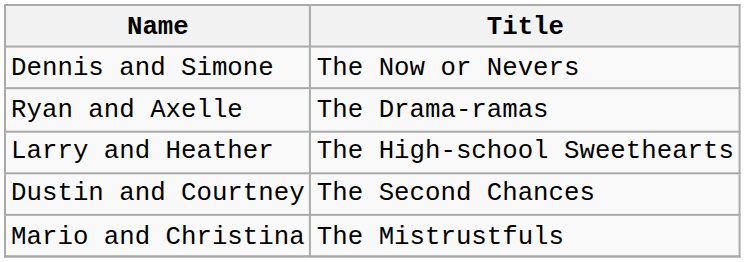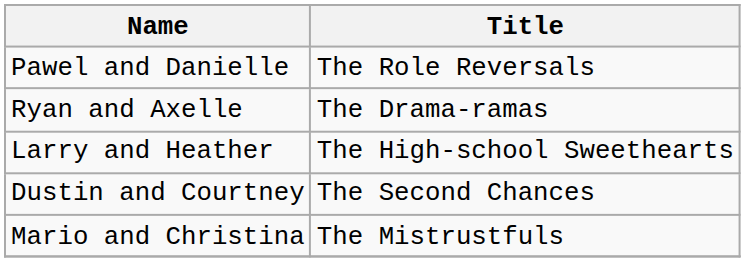+ row: Pawel and Danielle | The Role Reversals
- row: Dennis and Simone | The Now or Nevers
